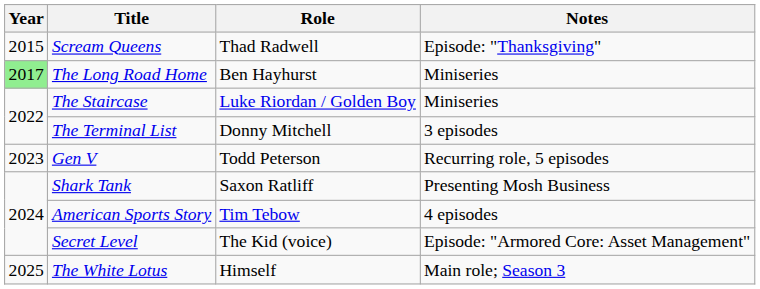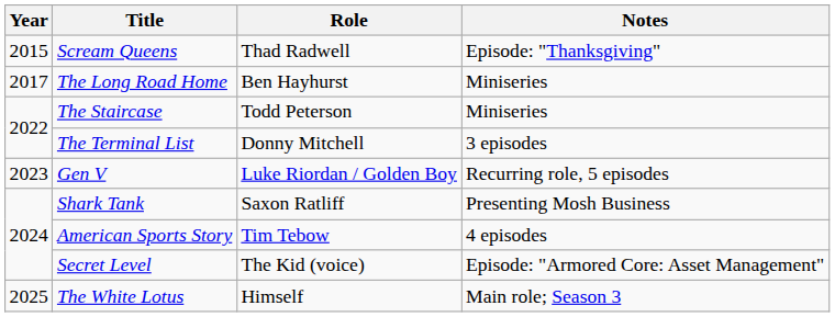The Long Road Home | Year: lightgreen background -> no background
The Staircase | Role: Luke Riordan / Golden Boy -> Todd Peterson
Gen V | Role: Todd Peterson -> Luke Riordan / Golden Boy
